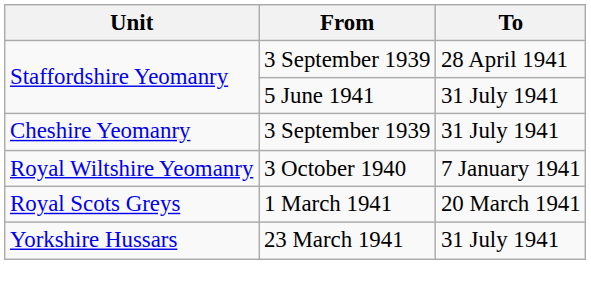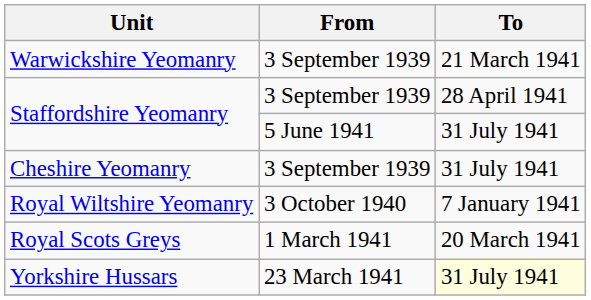+ row: Warwickshire Yeomanry | 3 September 1939 | 21 March 1941
Yorkshire Hussars | To: no background -> lightyellow background
